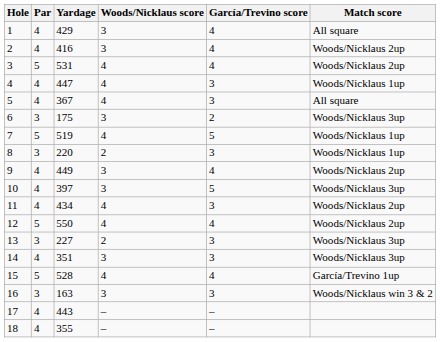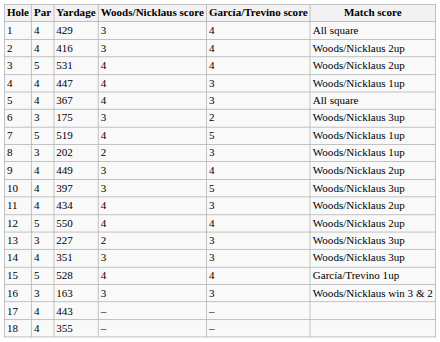8 | Yardage: 220 -> 202
